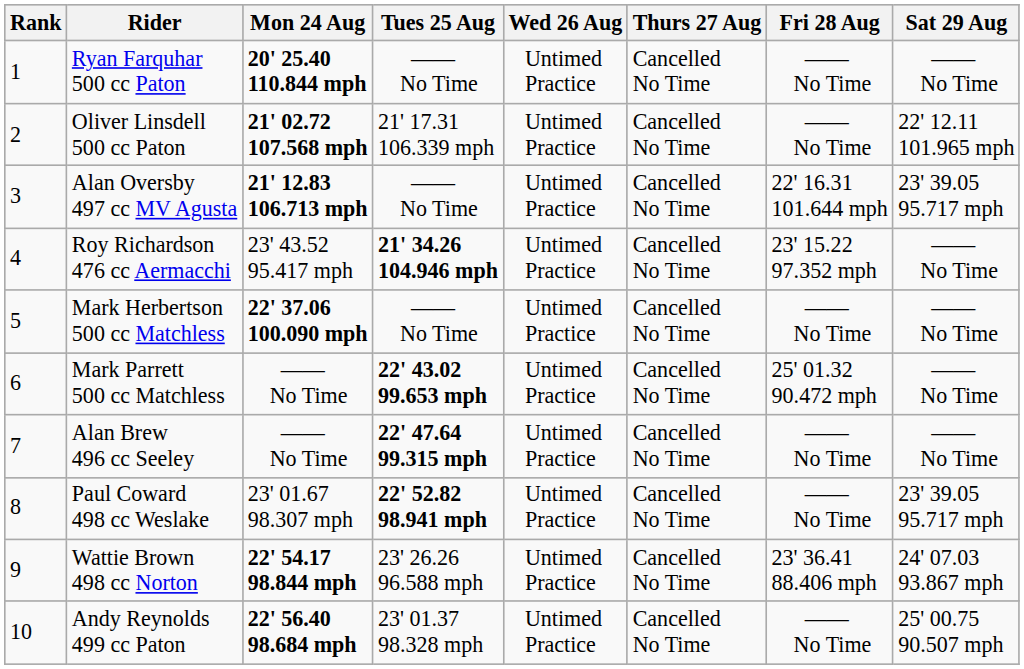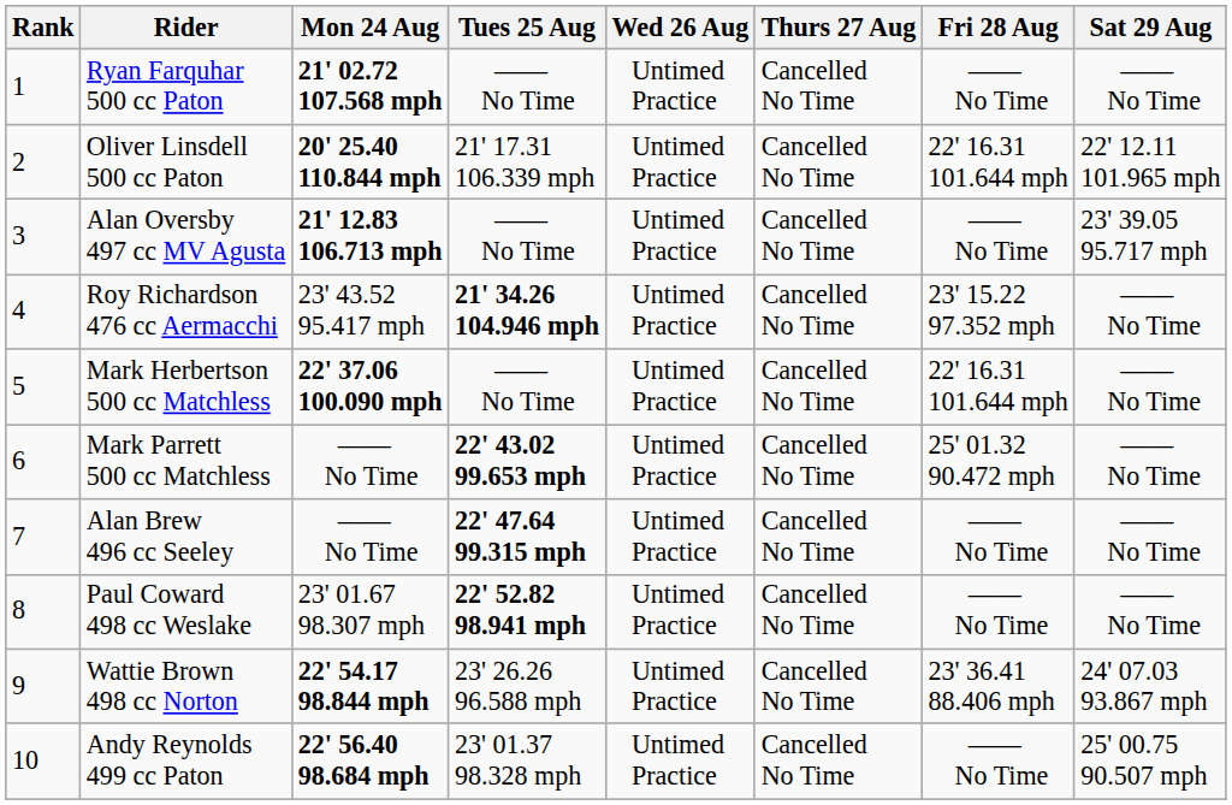Ryan Farquhar 500 cc Paton | Mon 24 Aug: 20' 25.40 110.844 mph -> 21' 02.72 107.568 mph
Oliver Linsdell 500 cc Paton | Mon 24 Aug: 21' 02.72 107.568 mph -> 20' 25.40 110.844 mph
Oliver Linsdell 500 cc Paton | Fri 28 Aug: —— No Time -> 22' 16.31 101.644 mph
Alan Oversby 497 cc MV Agusta | Fri 28 Aug: 22' 16.31 101.644 mph -> —— No Time
Mark Herbertson 500 cc Matchless | Fri 28 Aug: —— No Time -> 22' 16.31 101.644 mph
Paul Coward 498 cc Weslake | Sat 29 Aug: 23' 39.05 95.717 mph -> —— No Time
